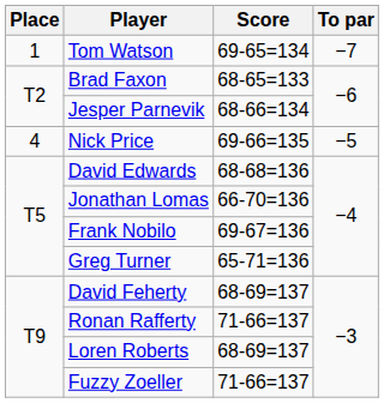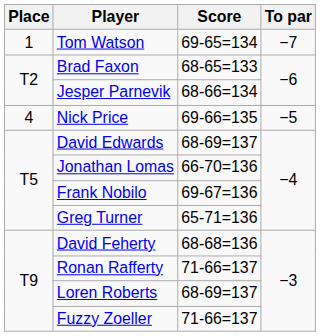David Edwards | Score: 68-68=136 -> 68-69=137
David Feherty | Score: 68-69=137 -> 68-68=136
